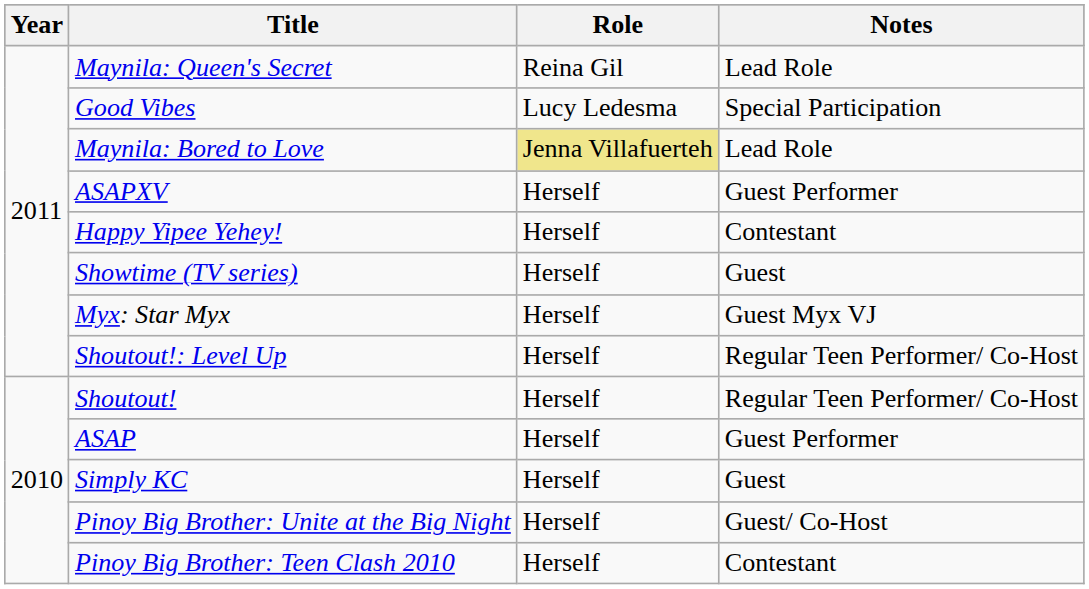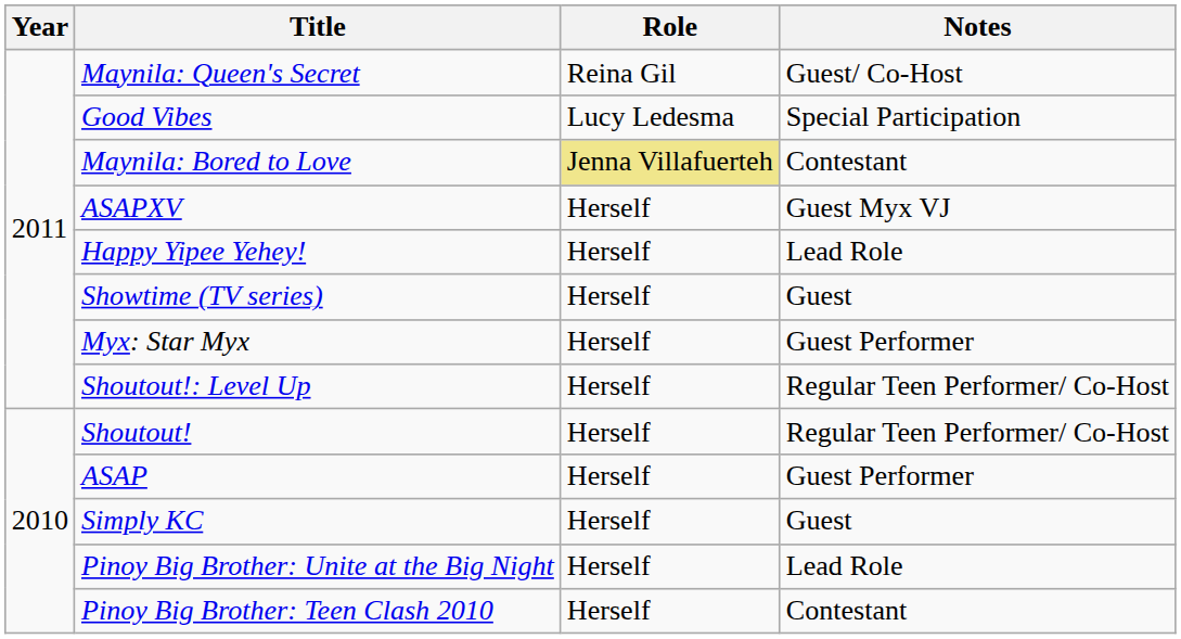Maynila: Queen's Secret | Notes: Lead Role -> Guest/ Co-Host
Maynila: Bored to Love | Notes: Lead Role -> Contestant
ASAPXV | Notes: Guest Performer -> Guest Myx VJ
Happy Yipee Yehey! | Notes: Contestant -> Lead Role
Myx: Star Myx | Notes: Guest Myx VJ -> Guest Performer
Pinoy Big Brother: Unite at the Big Night | Notes: Guest/ Co-Host -> Lead Role
